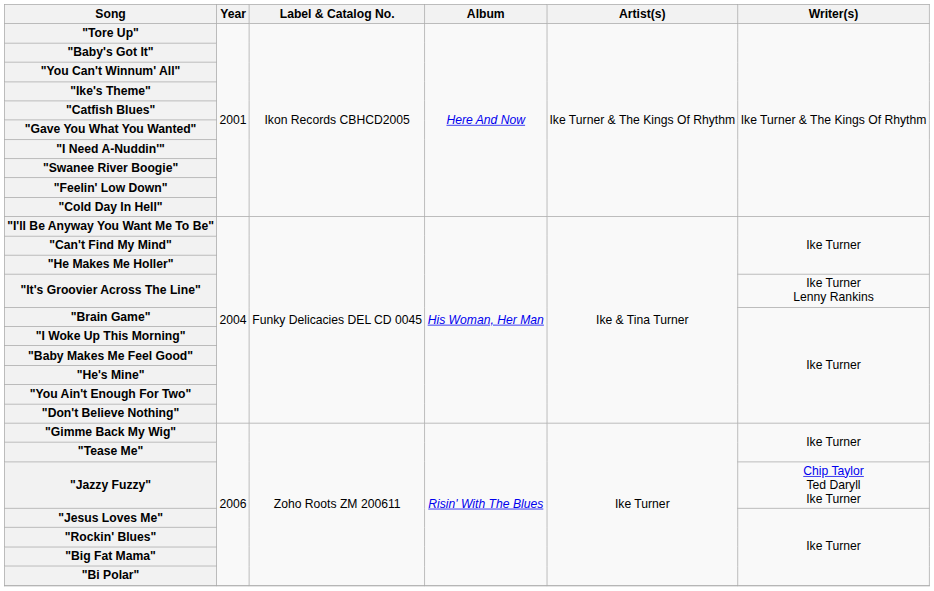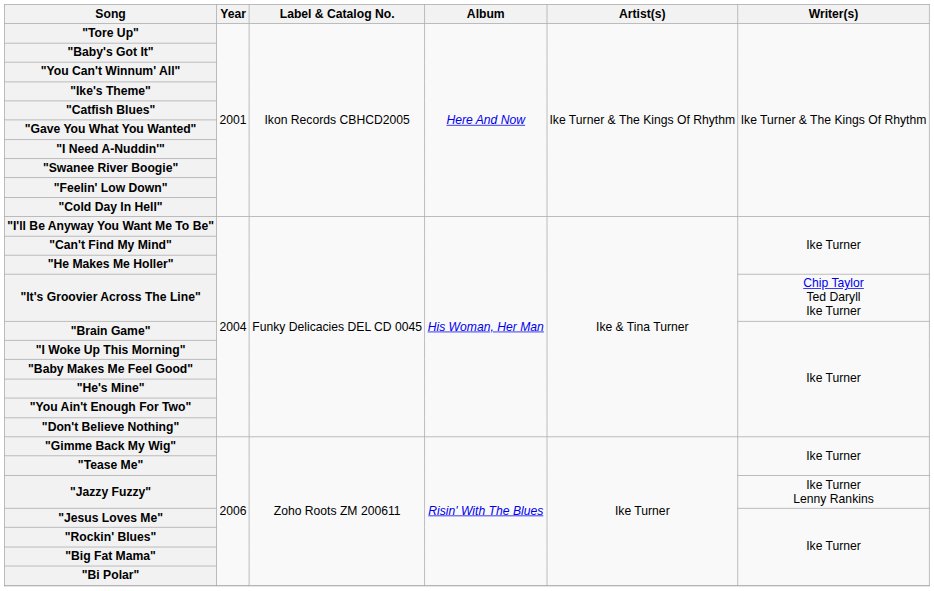"It's Groovier Across The Line" | Writer(s): Ike Turner Lenny Rankins -> Chip Taylor Ted Daryll Ike Turner
"Jazzy Fuzzy" | Writer(s): Chip Taylor Ted Daryll Ike Turner -> Ike Turner Lenny Rankins
